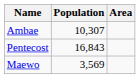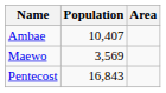Ambae | Population: 10,307 -> 10,407
rows swapped: Maewo <-> Pentecost
